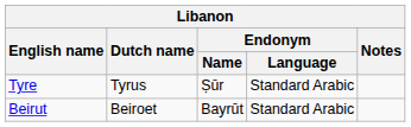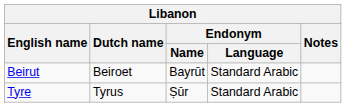rows swapped: Beirut <-> Tyre
